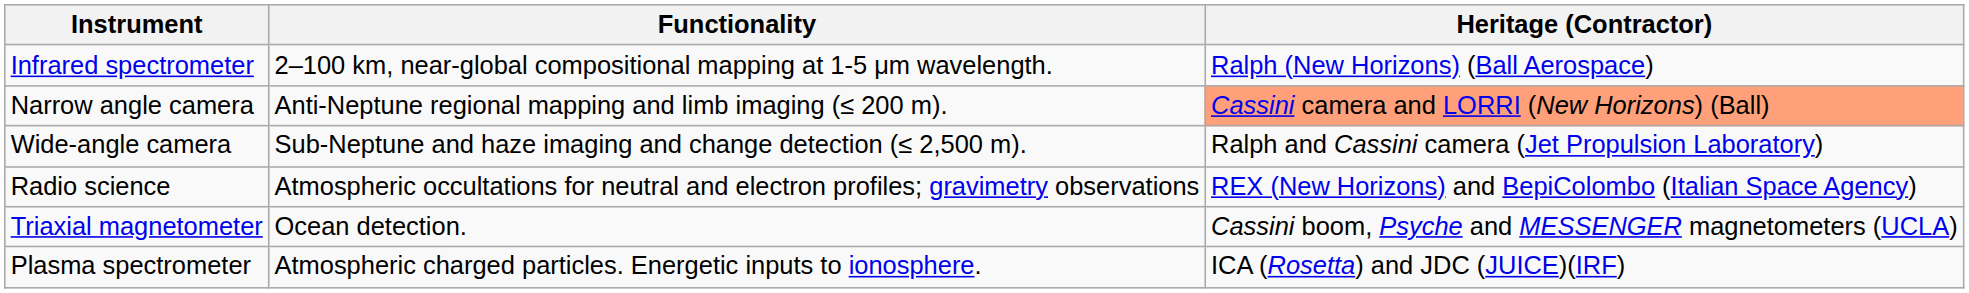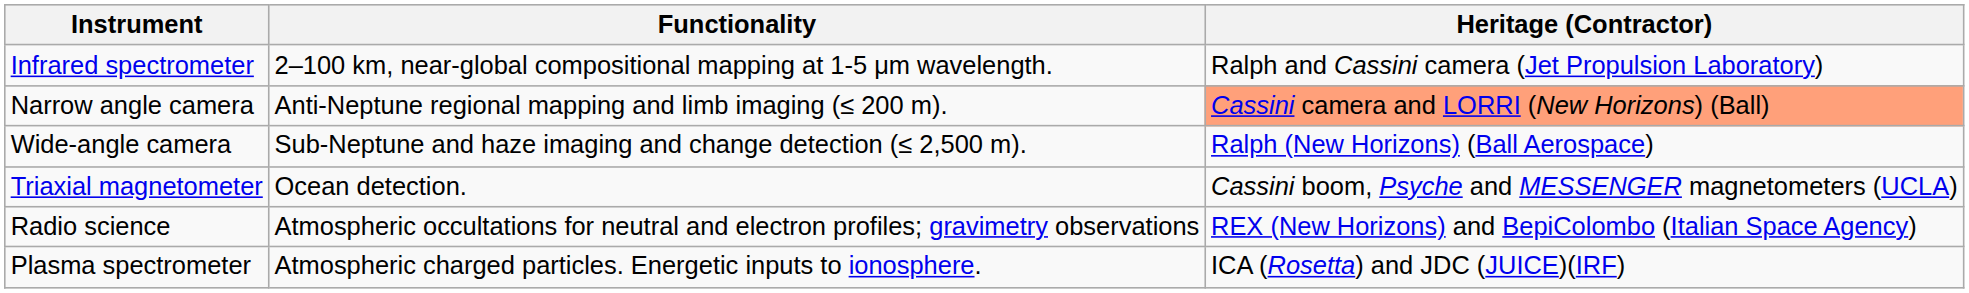Infrared spectrometer | Heritage (Contractor): Ralph (New Horizons) (Ball Aerospace) -> Ralph and Cassini camera (Jet Propulsion Laboratory)
Wide-angle camera | Heritage (Contractor): Ralph and Cassini camera (Jet Propulsion Laboratory) -> Ralph (New Horizons) (Ball Aerospace)
rows swapped: Triaxial magnetometer <-> Radio science
